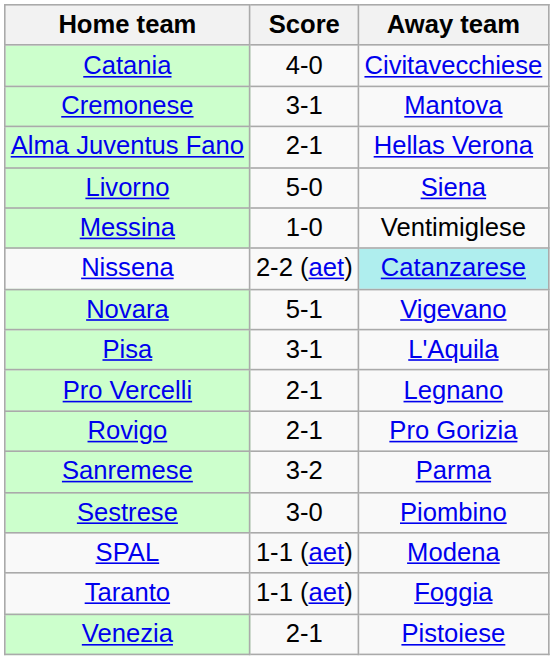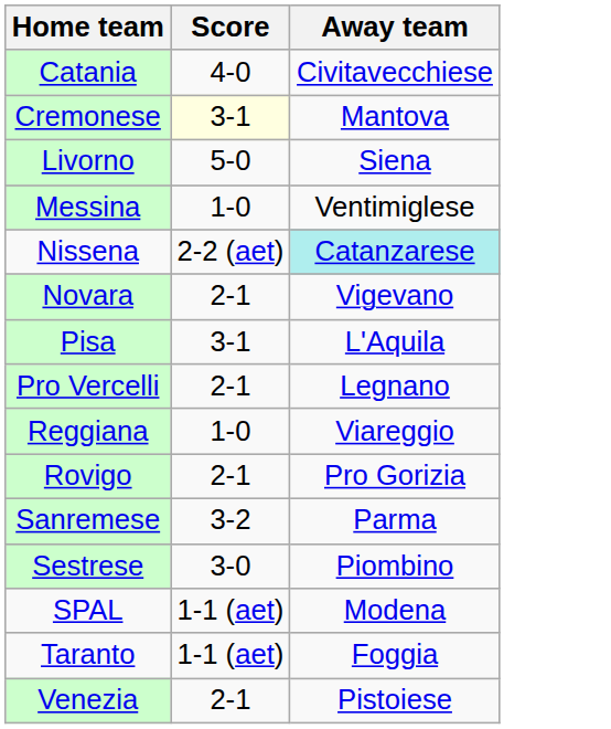Cremonese | Score: no background -> lightyellow background
- row: Alma Juventus Fano | 2-1 | Hellas Verona
Novara | Score: 5-1 -> 2-1
+ row: Reggiana | 1-0 | Viareggio
